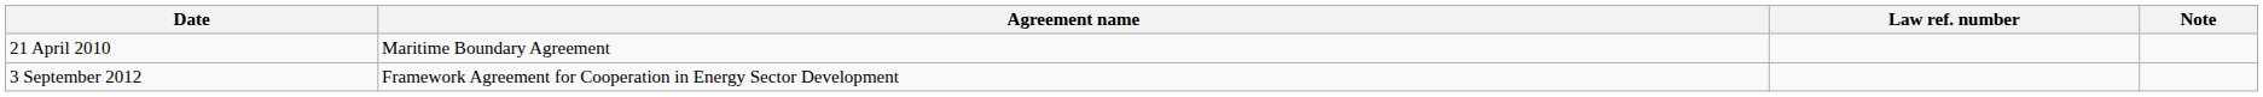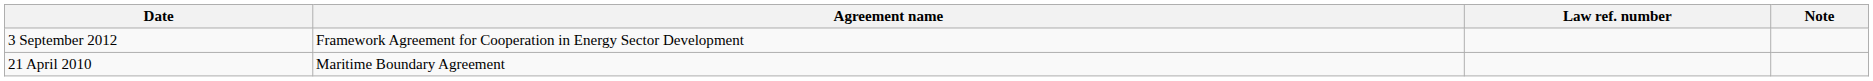rows swapped: 21 April 2010 <-> 3 September 2012
